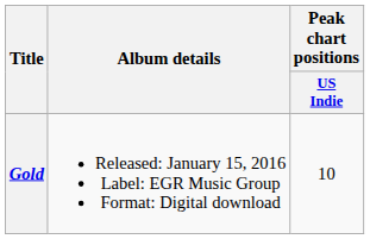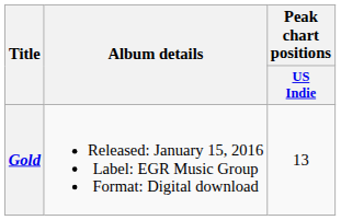Gold | Peak chart positions / US Indie: 10 -> 13
